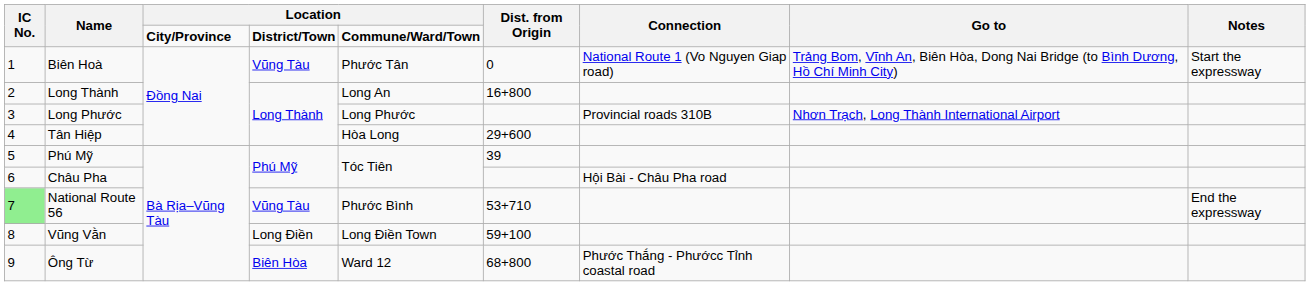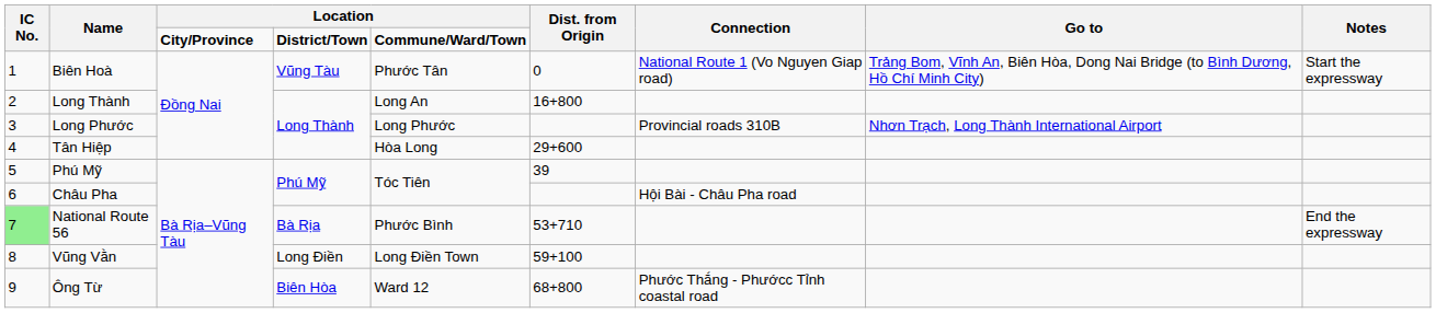National Route 56 | column 4: Vũng Tàu -> Bà Rịa
